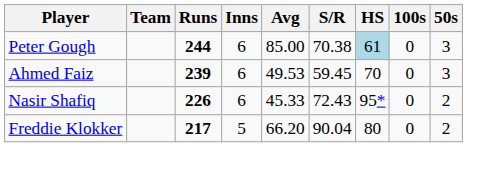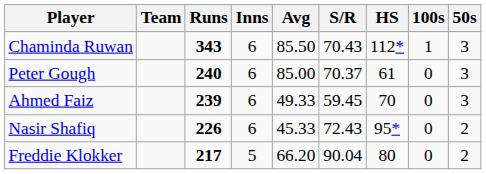+ row: Chaminda Ruwan | 343 | 6 | 85.50 | 70.43 | 112* | 1 | 3
Peter Gough | Runs: 244 -> 240
Peter Gough | S/R: 70.38 -> 70.37
Peter Gough | HS: lightblue background -> no background
Ahmed Faiz | Avg: 49.53 -> 49.33
